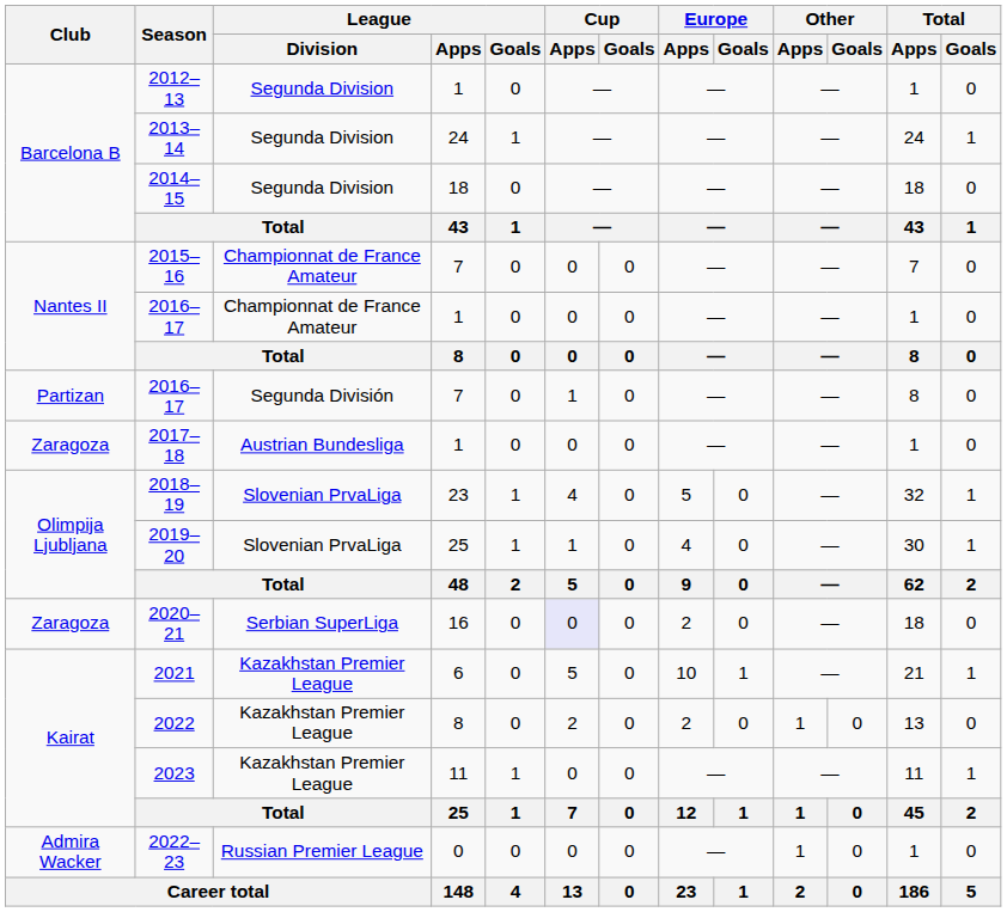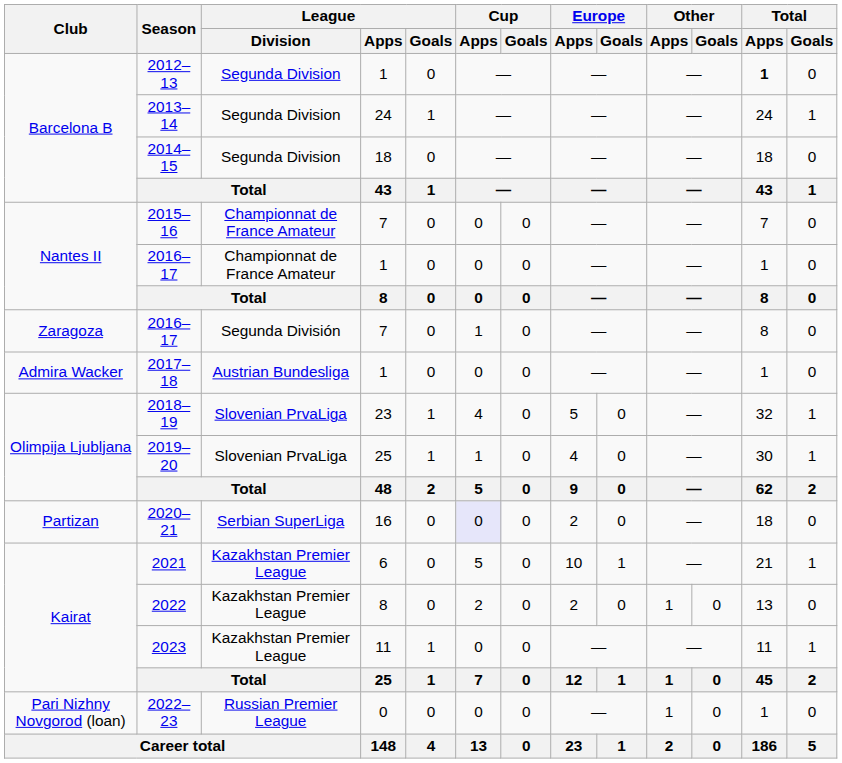2012–13 | Total / Apps: normal -> bold
2016–17 / 7 | Club: Partizan -> Zaragoza
2017–18 | Club: Zaragoza -> Admira Wacker
2020–21 | Club: Zaragoza -> Partizan
2022–23 | Club: Admira Wacker -> Pari Nizhny Novgorod (loan)
